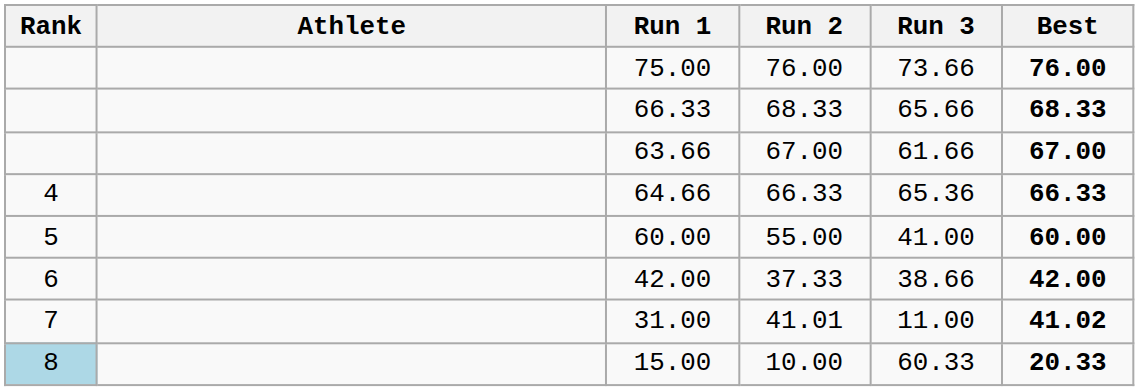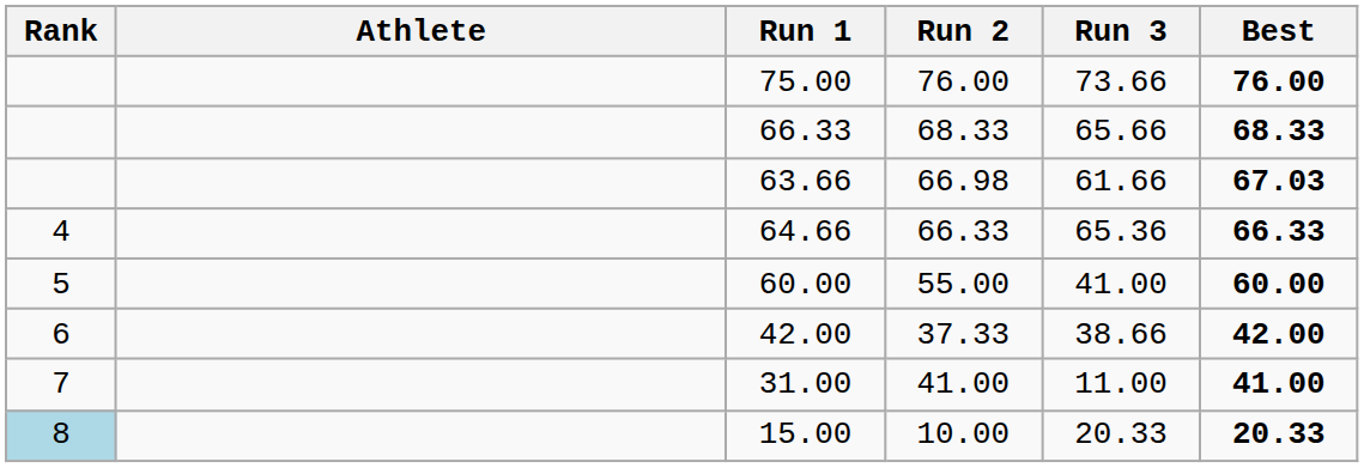63.66 | Run 2: 67.00 -> 66.98
63.66 | Best: 67.00 -> 67.03
31.00 | Run 2: 41.01 -> 41.00
31.00 | Best: 41.02 -> 41.00
15.00 | Run 3: 60.33 -> 20.33
